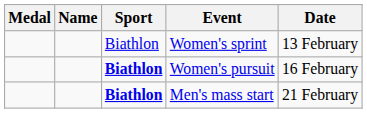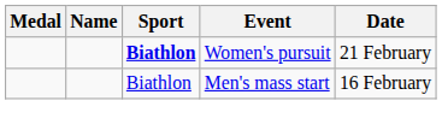- row: Biathlon | Women's sprint | 13 February
Women's pursuit | Date: 16 February -> 21 February
Men's mass start | Sport: bold -> normal
Men's mass start | Date: 21 February -> 16 February
